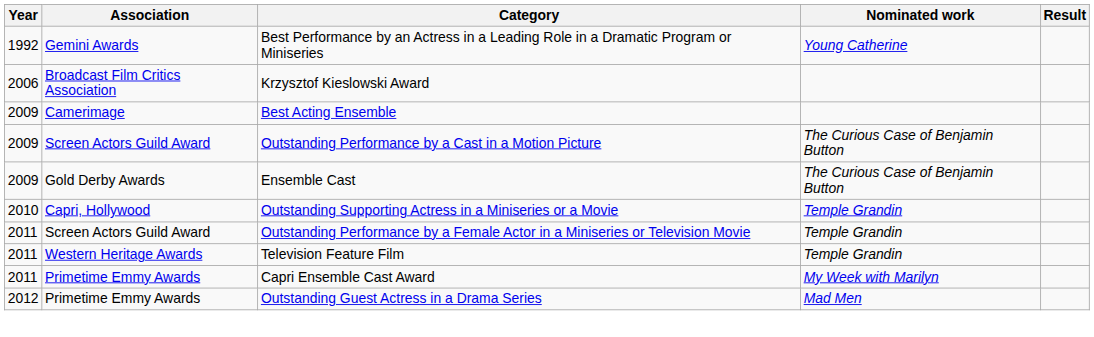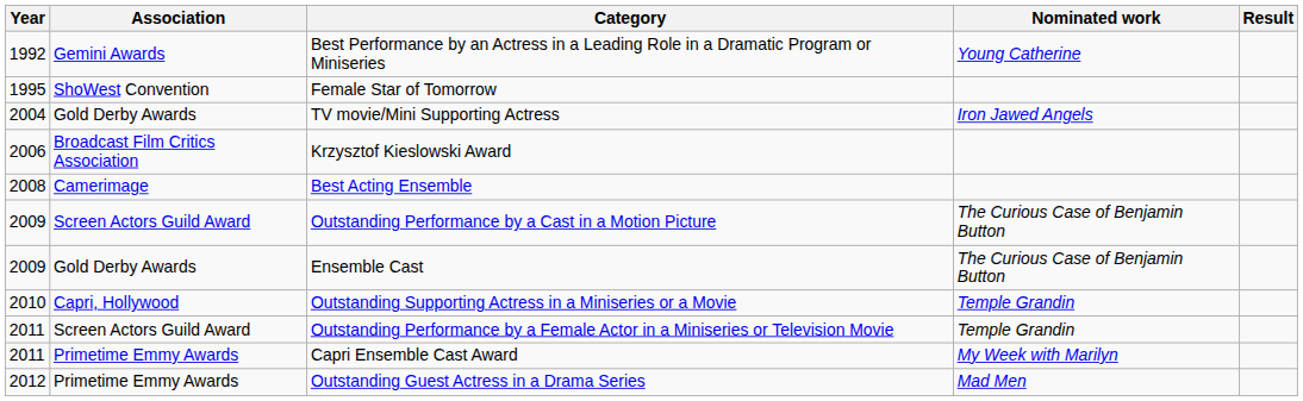+ row: 1995 | ShoWest Convention | Female Star of Tomorrow
+ row: 2004 | Gold Derby Awards | TV movie/Mini Supporting Actress | Iron Jawed Angels
Best Acting Ensemble | Year: 2009 -> 2008
- row: 2011 | Western Heritage Awards | Television Feature Film | Temple Grandin
